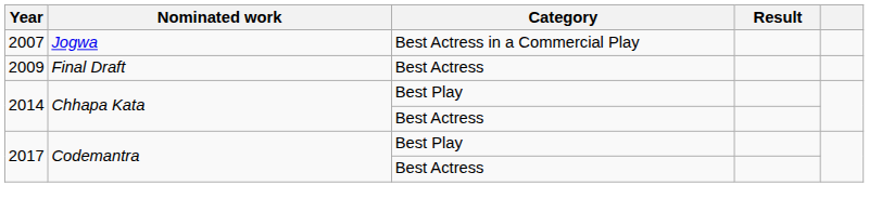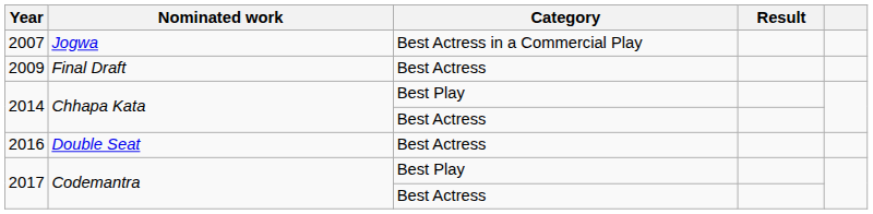+ row: 2016 | Double Seat | Best Actress
